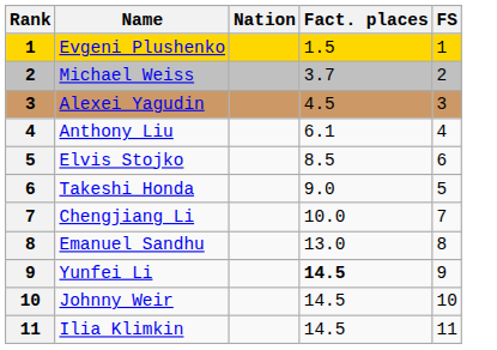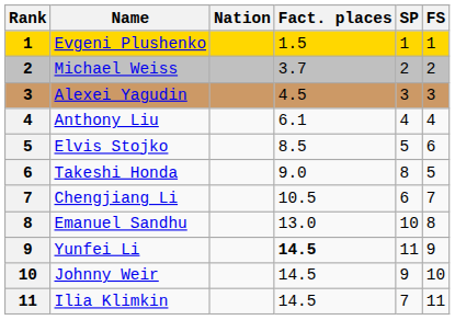+ column: SP | 1 | 2 | 3 | 4 | 5 | 8 | 6 | 10 | 11 | 9 | 7
Chengjiang Li | Fact. places: 10.0 -> 10.5
